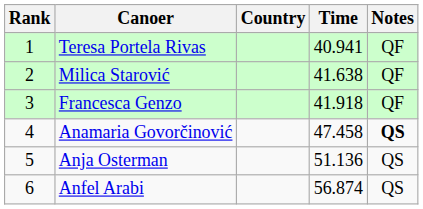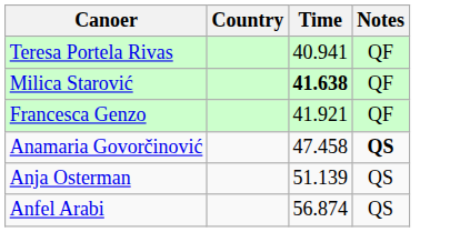- column: Rank | 1 | 2 | 3 | 4 | 5 | 6
Milica Starović | Time: normal -> bold
Francesca Genzo | Time: 41.918 -> 41.921
Anja Osterman | Time: 51.136 -> 51.139
